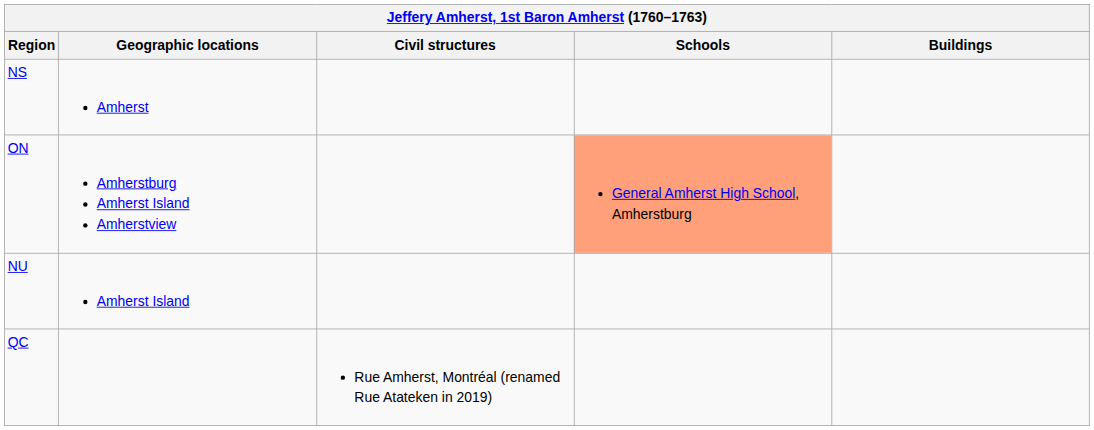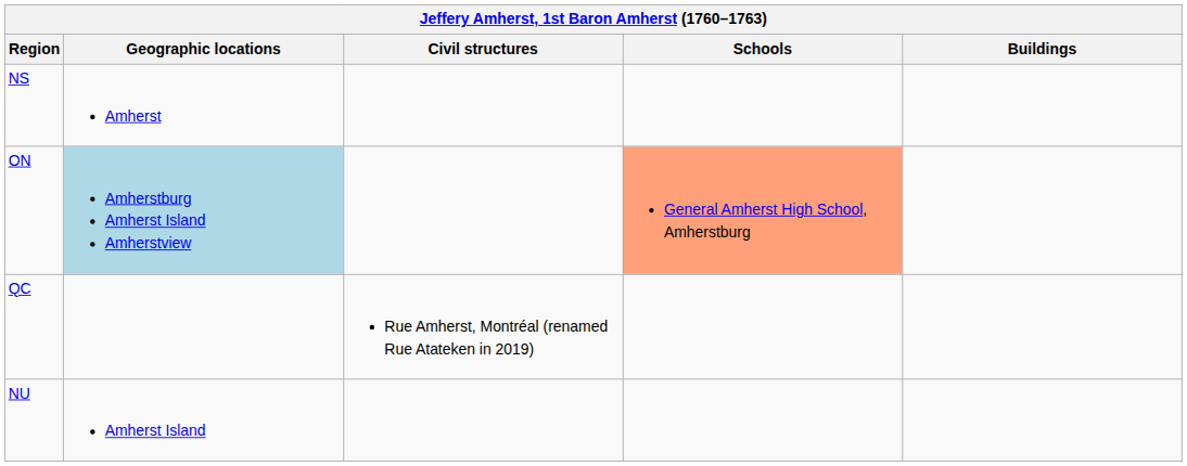ON | Geographic locations: no background -> lightblue background
rows swapped: QC <-> NU
